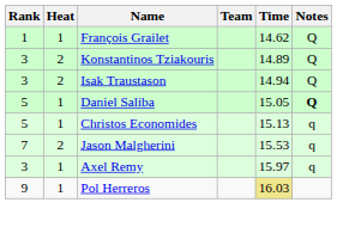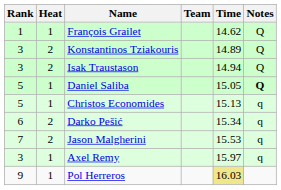+ row: 6 | 2 | Darko Pešić | 15.34 | q
